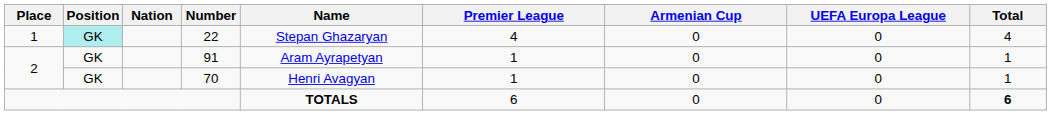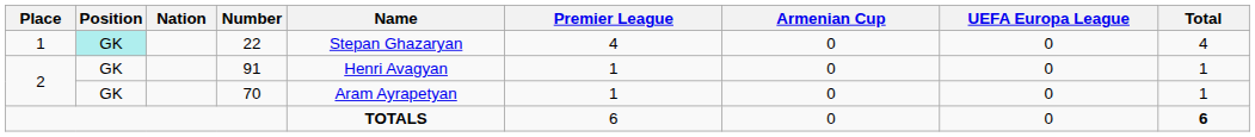91 | Name: Aram Ayrapetyan -> Henri Avagyan
70 | Name: Henri Avagyan -> Aram Ayrapetyan
